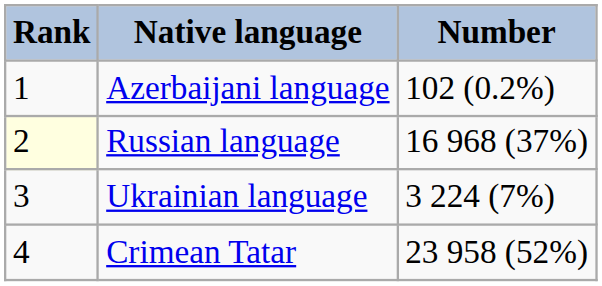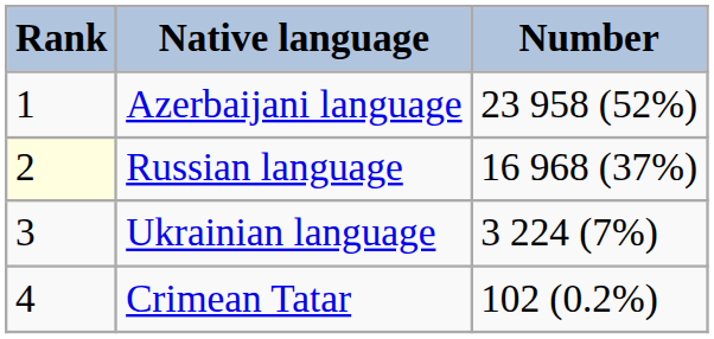Azerbaijani language | Number: 102 (0.2%) -> 23 958 (52%)
Crimean Tatar | Number: 23 958 (52%) -> 102 (0.2%)
